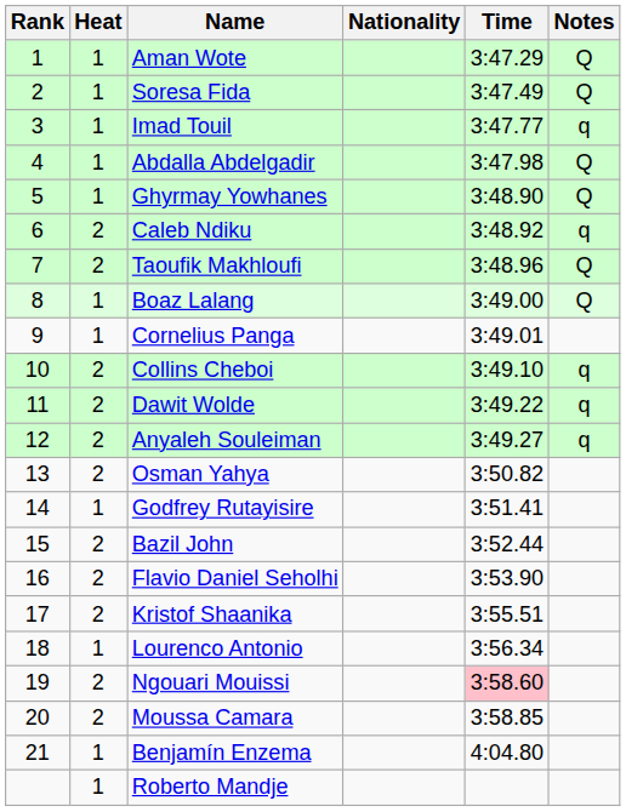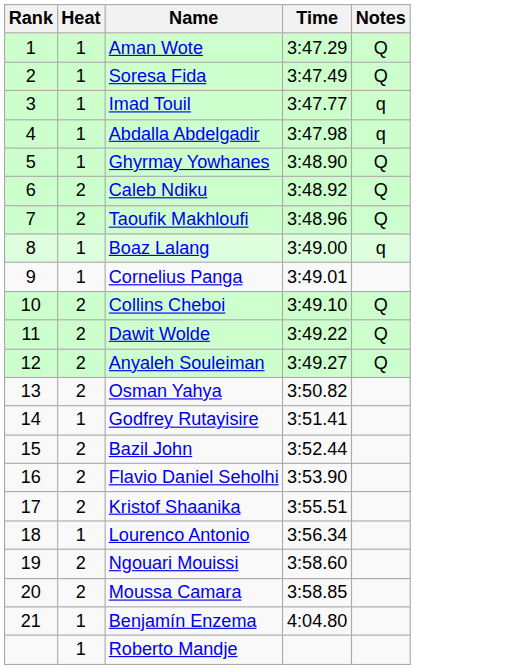- column: Nationality
Abdalla Abdelgadir | Notes: Q -> q
Caleb Ndiku | Notes: q -> Q
Boaz Lalang | Notes: Q -> q
Collins Cheboi | Notes: q -> Q
Dawit Wolde | Notes: q -> Q
Anyaleh Souleiman | Notes: q -> Q
Ngouari Mouissi | Time: pink background -> no background
